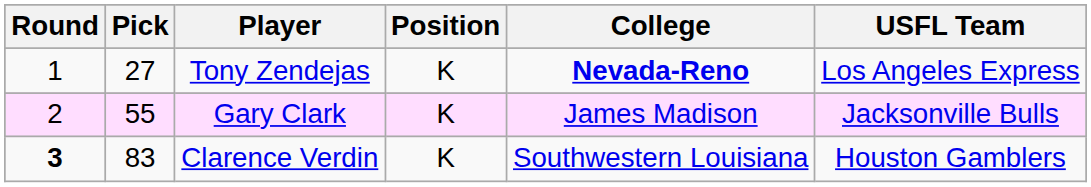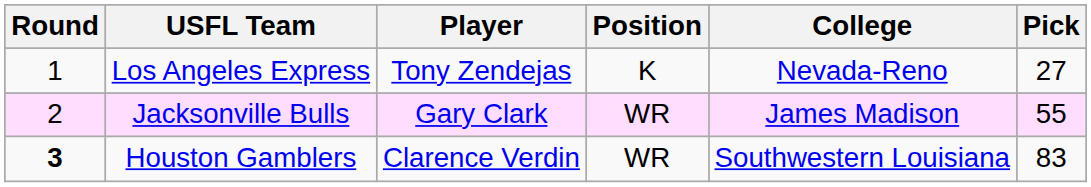columns swapped: Pick <-> USFL Team
Tony Zendejas | College: bold -> normal
Gary Clark | Position: K -> WR
Clarence Verdin | Position: K -> WR
